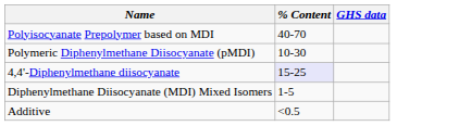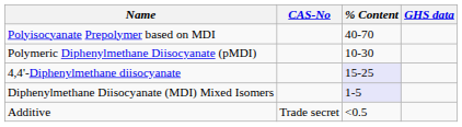+ column: CAS-No | Trade secret
Diphenylmethane Diisocyanate (MDI) Mixed Isomers | % Content: no background -> lavender background
